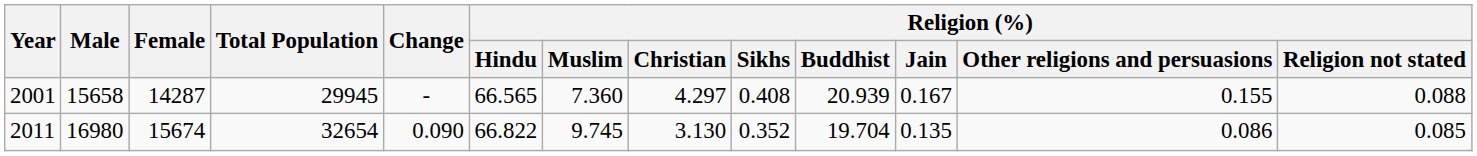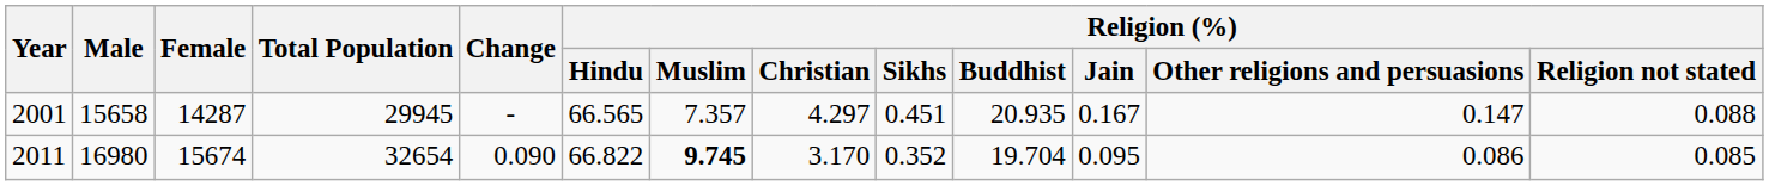2001 | Religion (%) / Muslim: 7.360 -> 7.357
2001 | Religion (%) / Sikhs: 0.408 -> 0.451
2001 | Religion (%) / Buddhist: 20.939 -> 20.935
2001 | Religion (%) / Other religions and persuasions: 0.155 -> 0.147
2011 | Religion (%) / Muslim: normal -> bold
2011 | Religion (%) / Christian: 3.130 -> 3.170
2011 | Religion (%) / Jain: 0.135 -> 0.095
